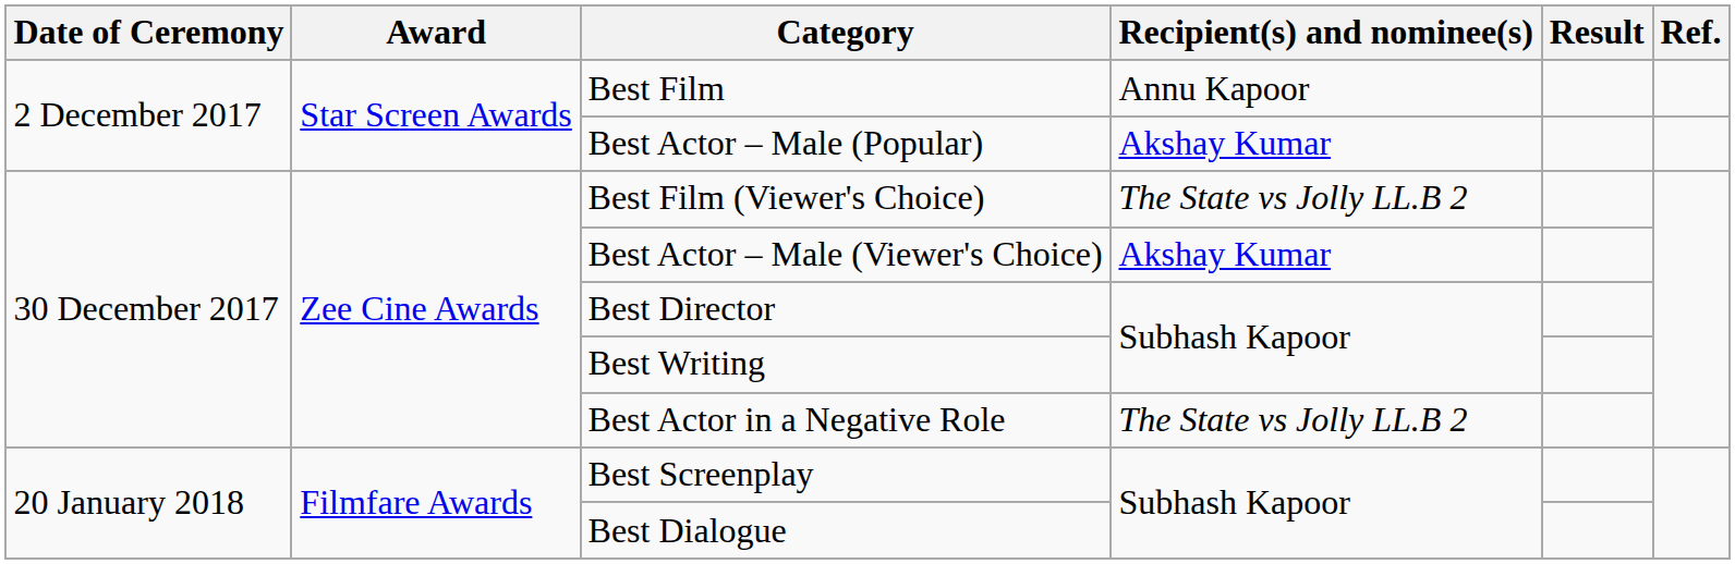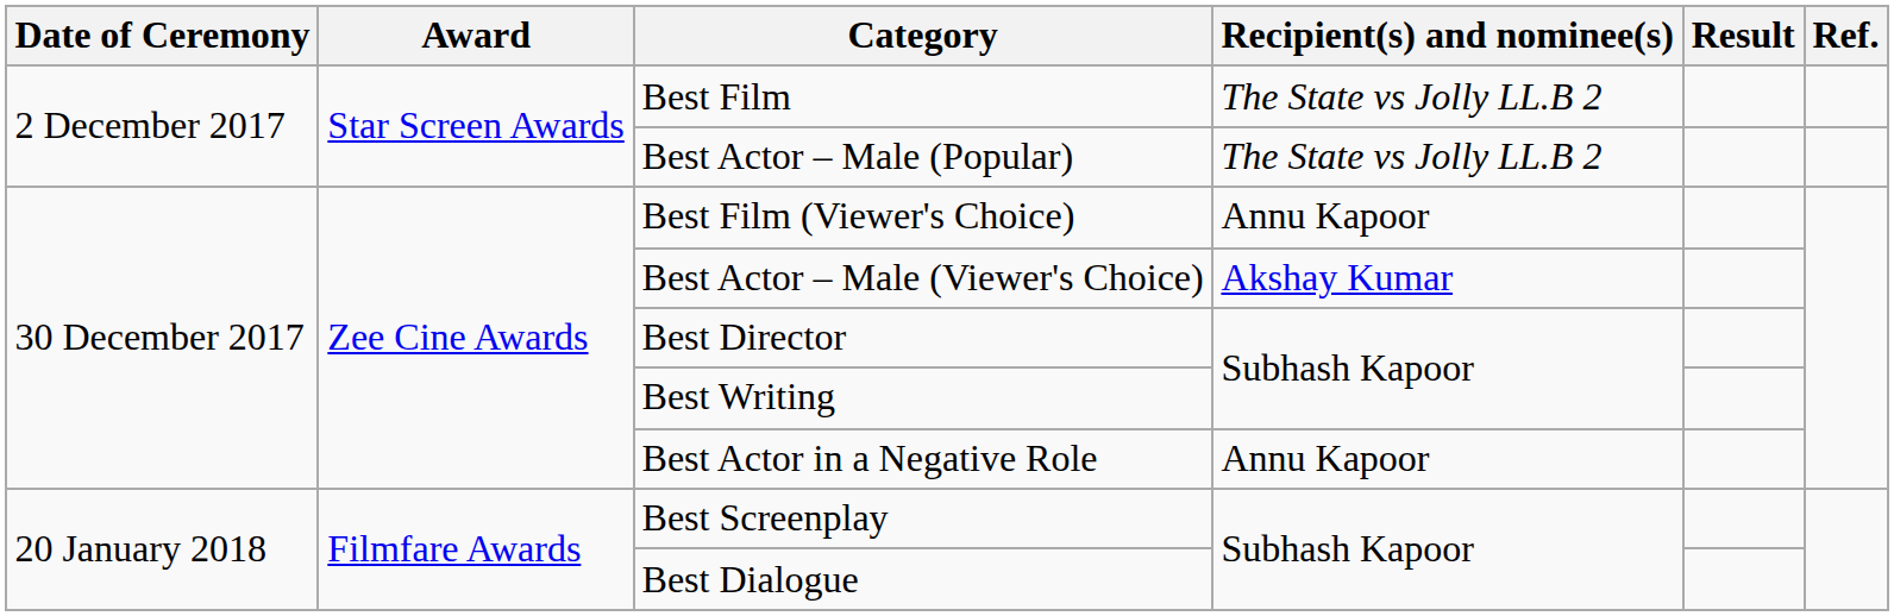Best Film | Recipient(s) and nominee(s): Annu Kapoor -> The State vs Jolly LL.B 2
Best Actor – Male (Popular) | Recipient(s) and nominee(s): Akshay Kumar -> The State vs Jolly LL.B 2
Best Film (Viewer's Choice) | Recipient(s) and nominee(s): The State vs Jolly LL.B 2 -> Annu Kapoor
Best Actor in a Negative Role | Recipient(s) and nominee(s): The State vs Jolly LL.B 2 -> Annu Kapoor
